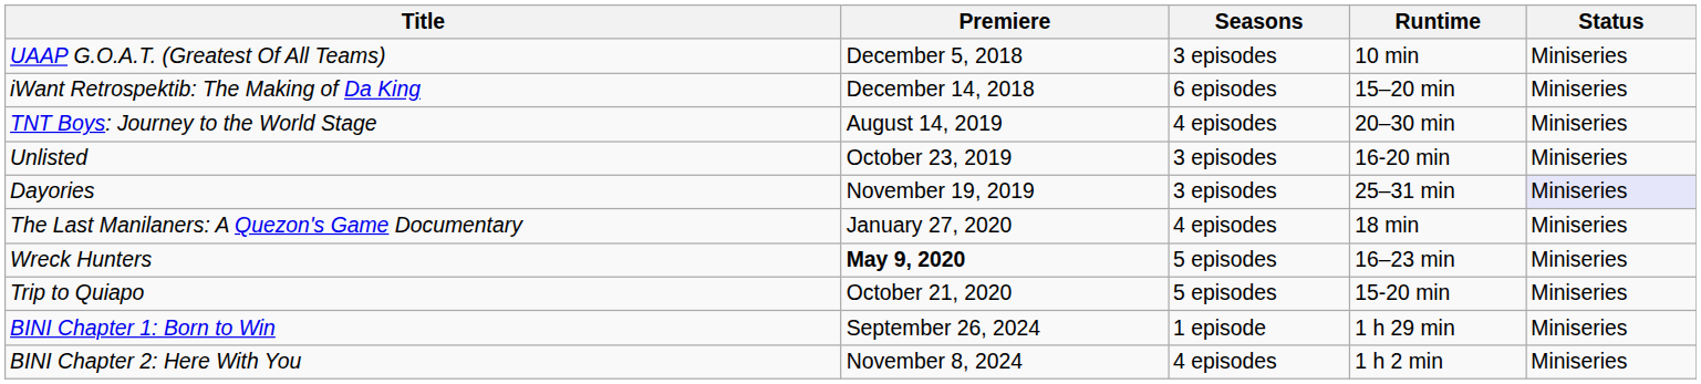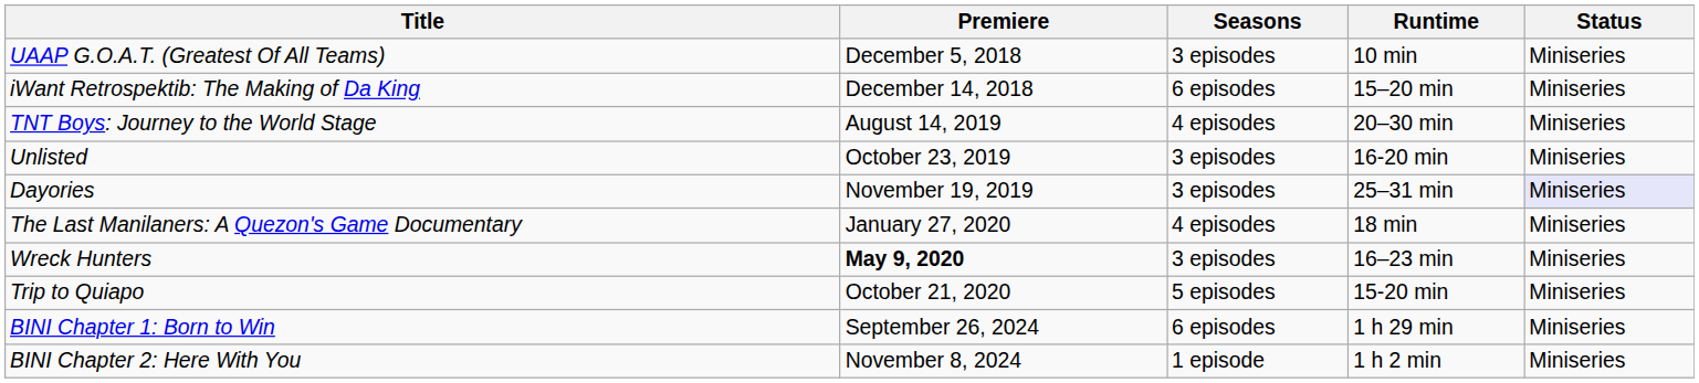Wreck Hunters | Seasons: 5 episodes -> 3 episodes
BINI Chapter 1: Born to Win | Seasons: 1 episode -> 6 episodes
BINI Chapter 2: Here With You | Seasons: 4 episodes -> 1 episode
